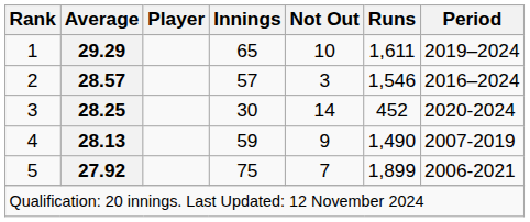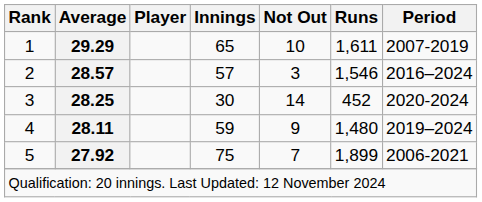1 | Period: 2019–2024 -> 2007-2019
4 | Average: 28.13 -> 28.11
4 | Runs: 1,490 -> 1,480
4 | Period: 2007-2019 -> 2019–2024
